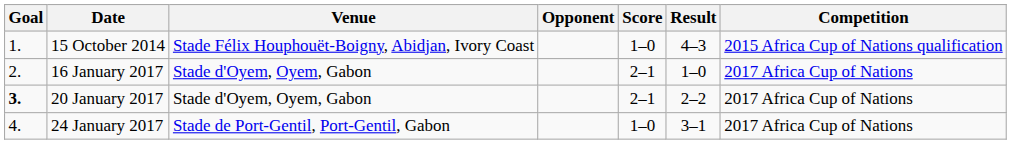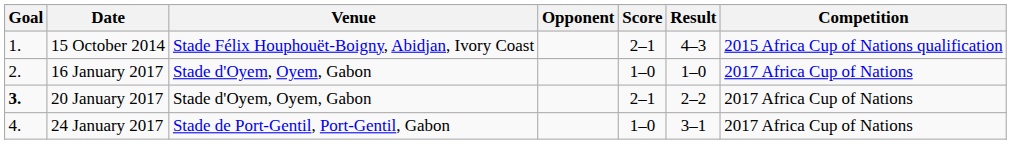15 October 2014 | Score: 1–0 -> 2–1
16 January 2017 | Score: 2–1 -> 1–0
